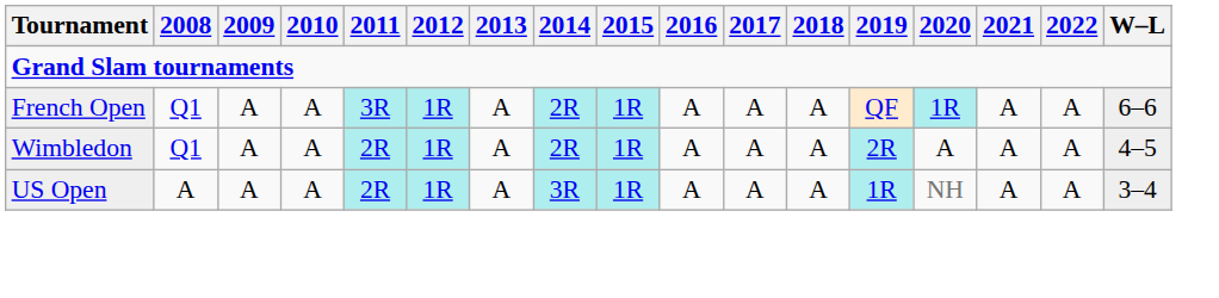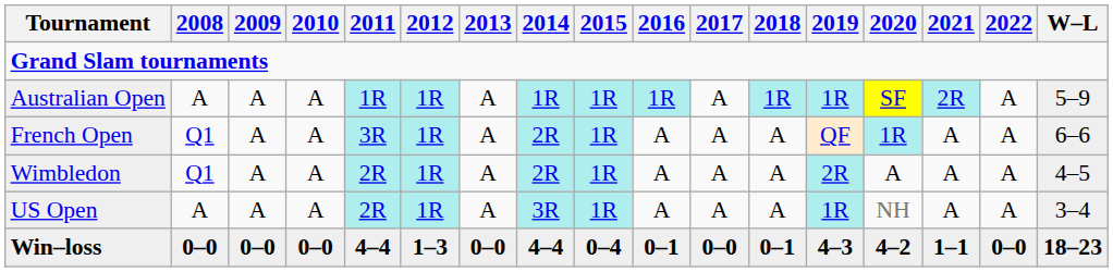+ row: Australian Open | A | A | A | 1R | 1R | A | 1R | 1R | 1R | A | 1R | 1R | SF | 2R | A | 5–9
+ row: Win–loss | 0–0 | 0–0 | 0–0 | 4–4 | 1–3 | 0–0 | 4–4 | 0–4 | 0–1 | 0–0 | 0–1 | 4–3 | 4–2 | 1–1 | 0–0 | 18–23
